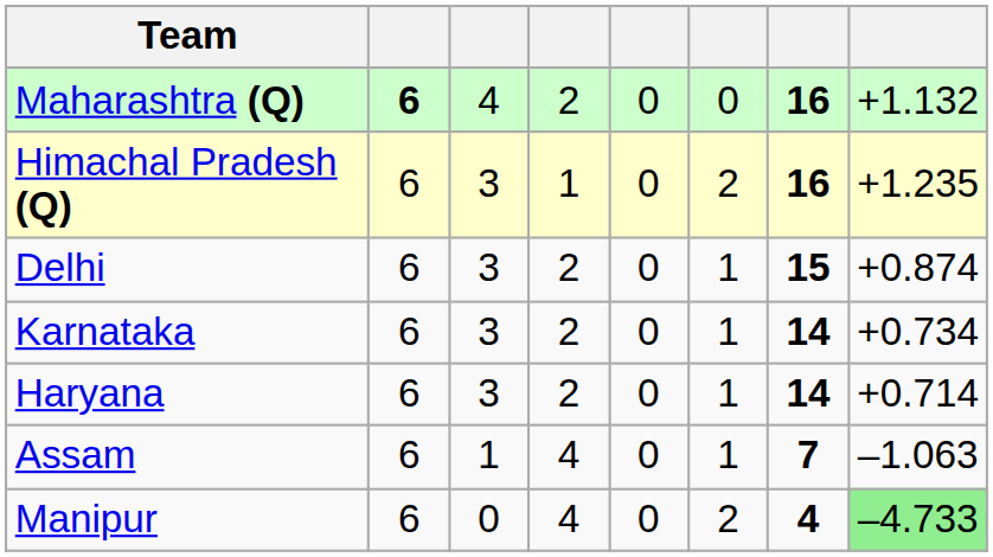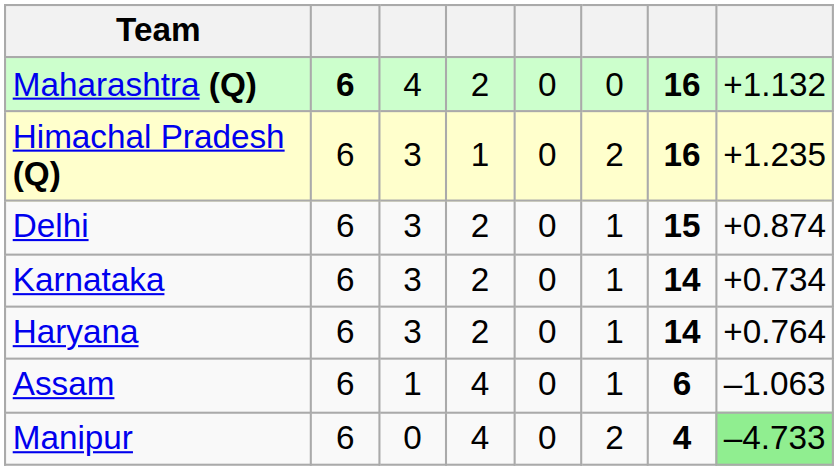Haryana | column 8: +0.714 -> +0.764
Assam | column 7: 7 -> 6
